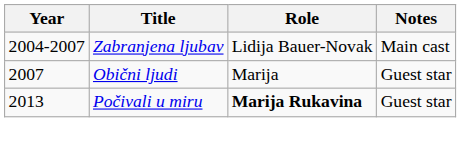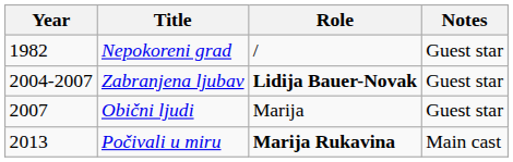+ row: 1982 | Nepokoreni grad | / | Guest star
Zabranjena ljubav | Role: normal -> bold
Zabranjena ljubav | Notes: Main cast -> Guest star
Počivali u miru | Notes: Guest star -> Main cast
